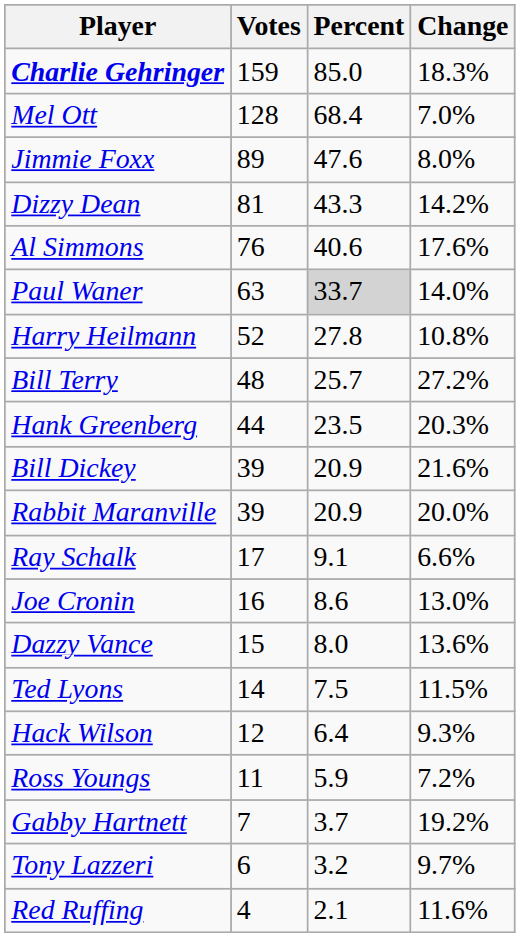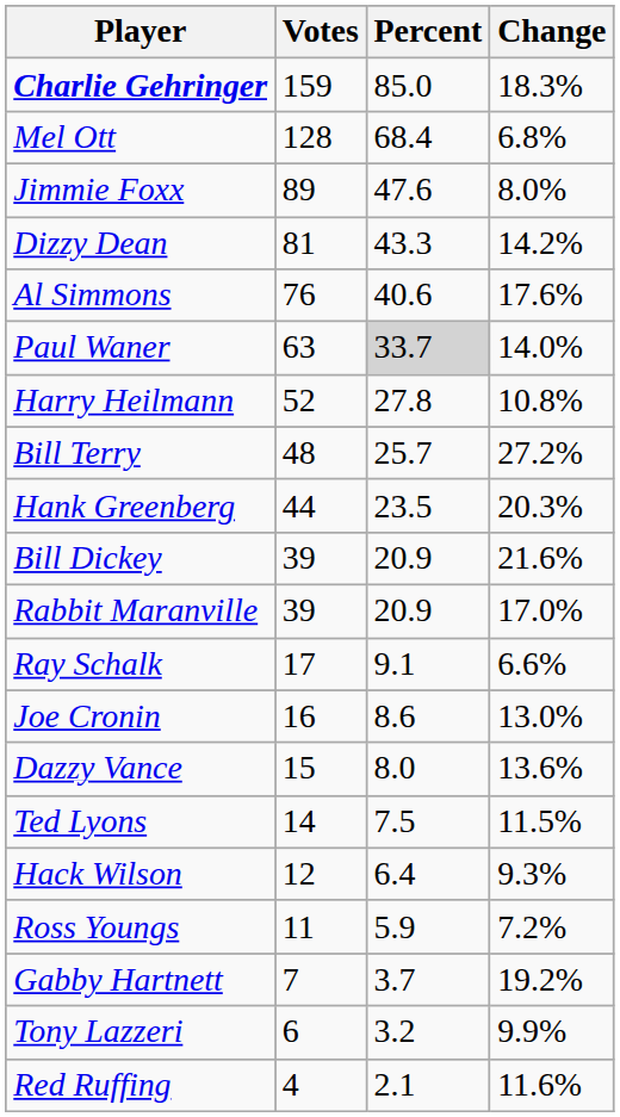Mel Ott | Change: 7.0% -> 6.8%
Rabbit Maranville | Change: 20.0% -> 17.0%
Tony Lazzeri | Change: 9.7% -> 9.9%
